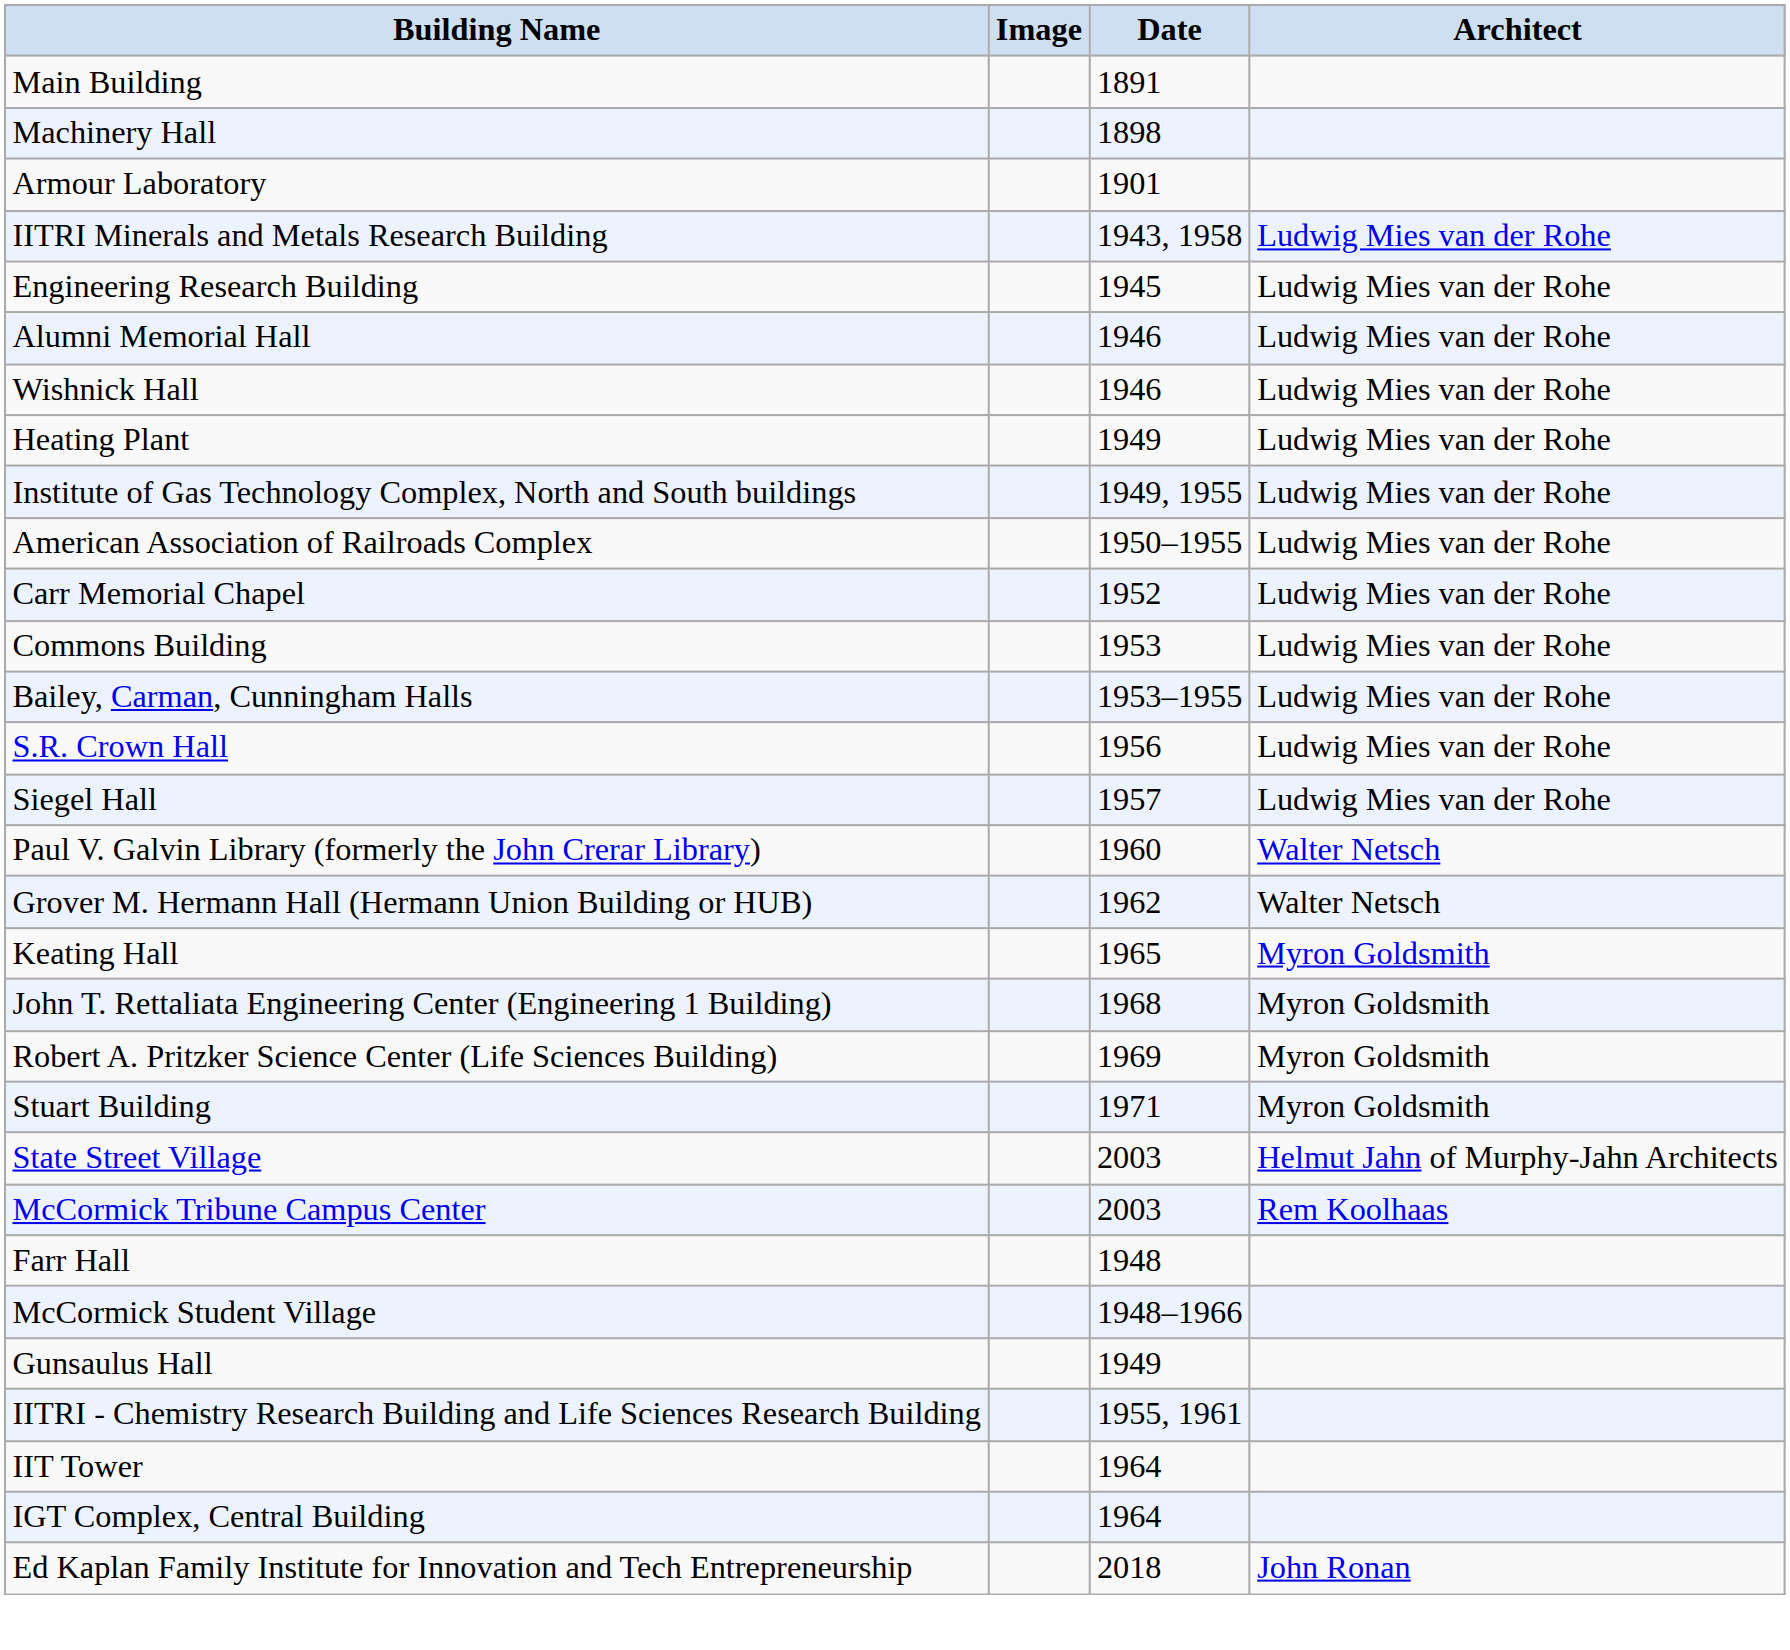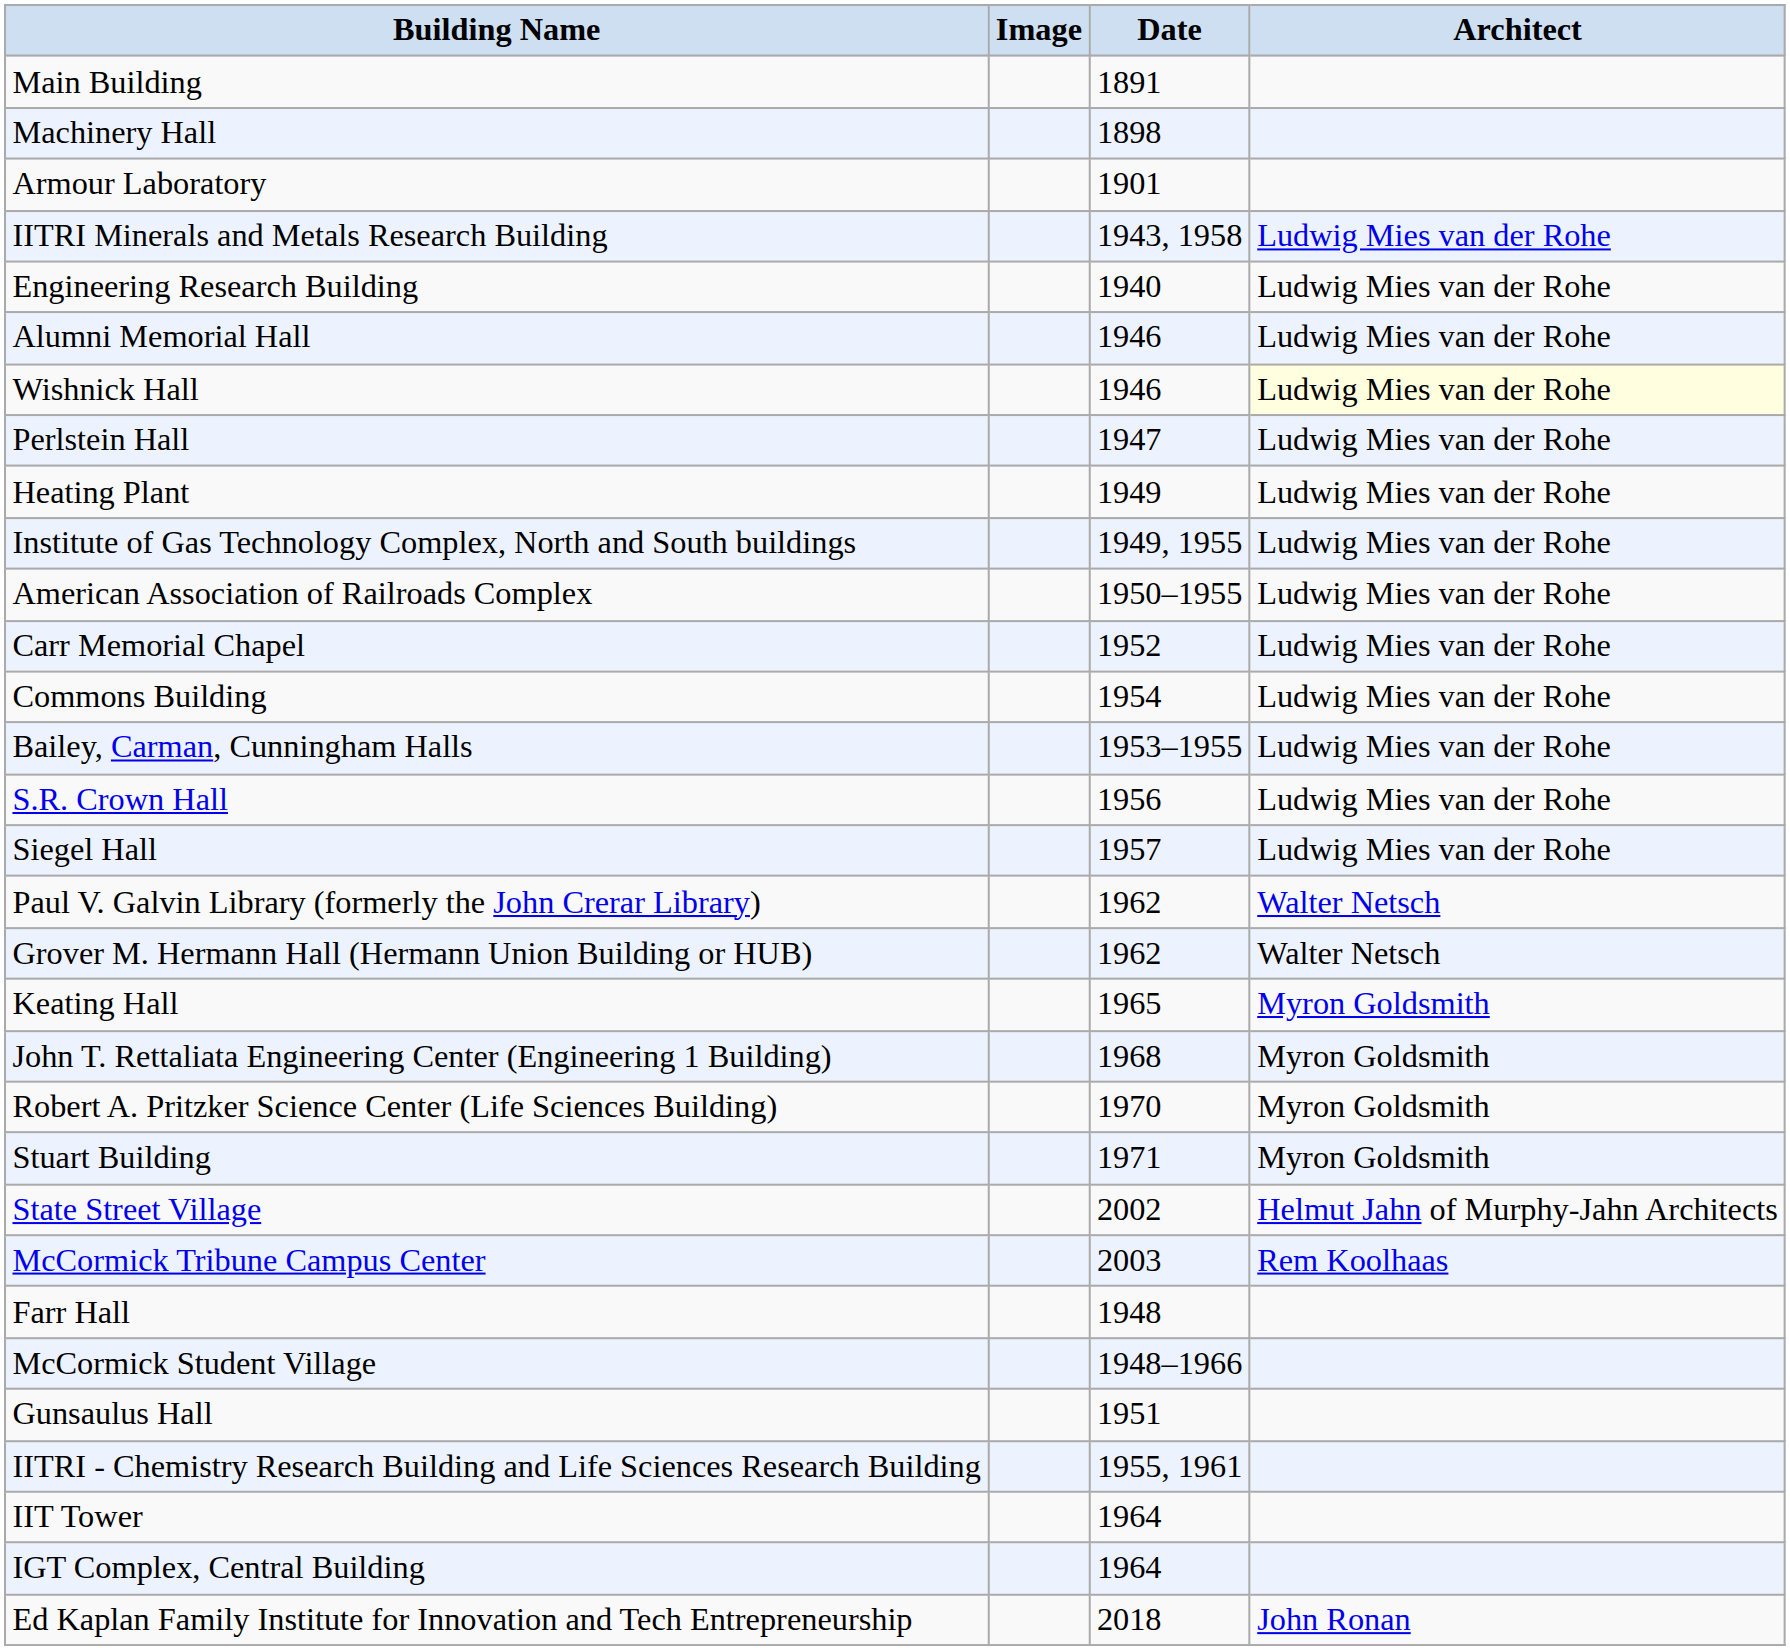Engineering Research Building | Date: 1945 -> 1940
Wishnick Hall | Architect: no background -> lightyellow background
+ row: Perlstein Hall | 1947 | Ludwig Mies van der Rohe
Commons Building | Date: 1953 -> 1954
Paul V. Galvin Library (formerly the John Crerar Library) | Date: 1960 -> 1962
Robert A. Pritzker Science Center (Life Sciences Building) | Date: 1969 -> 1970
State Street Village | Date: 2003 -> 2002
Gunsaulus Hall | Date: 1949 -> 1951
